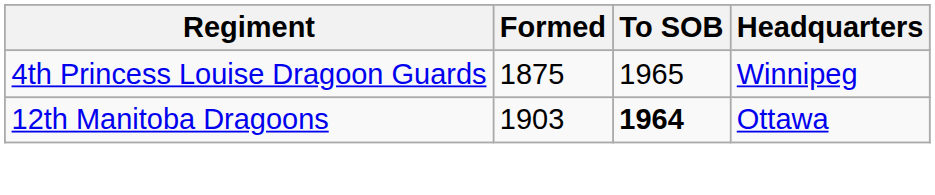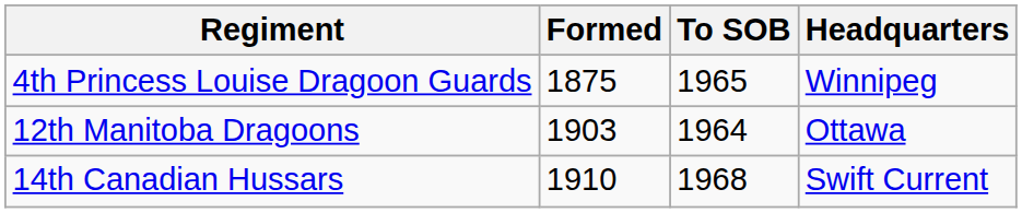12th Manitoba Dragoons | To SOB: bold -> normal
+ row: 14th Canadian Hussars | 1910 | 1968 | Swift Current
